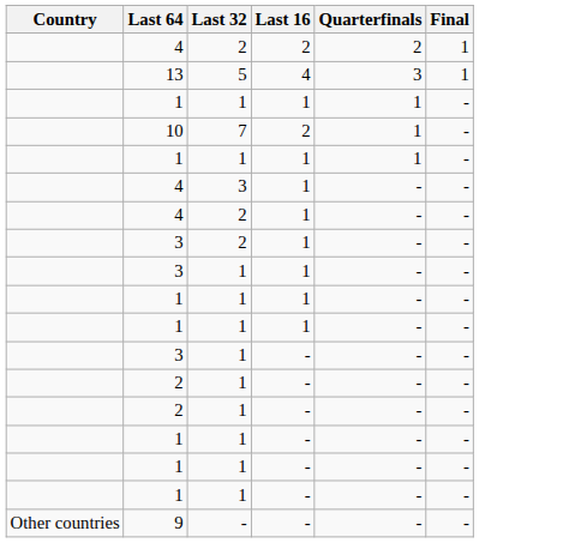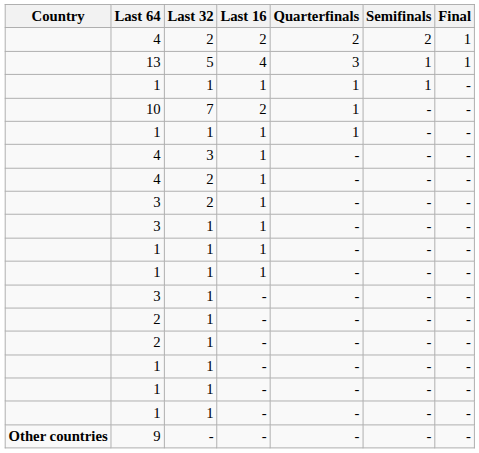+ column: Semifinals | 2 | 1 | 1 | - | - | - | - | - | - | - | - | - | - | - | - | - | - | -
9 | Country: normal -> bold
